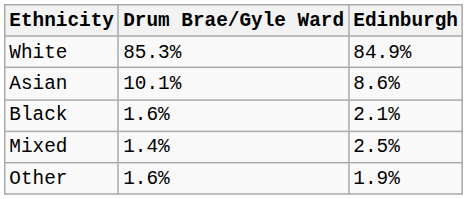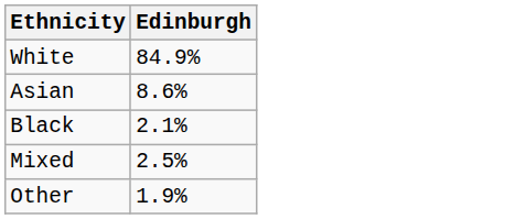- column: Drum Brae/Gyle Ward | 85.3% | 10.1% | 1.6% | 1.4% | 1.6%
